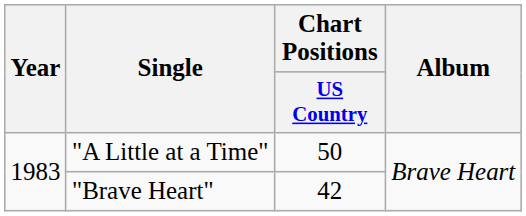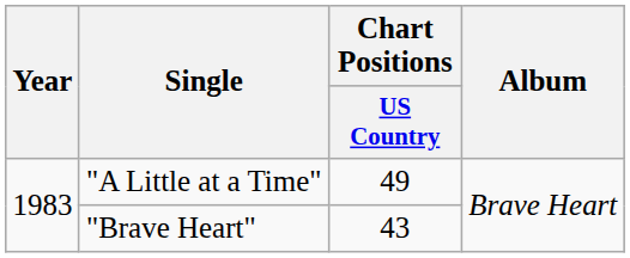"A Little at a Time" | Chart Positions / US Country: 50 -> 49
"Brave Heart" | Chart Positions / US Country: 42 -> 43
